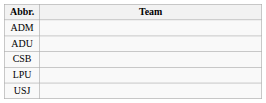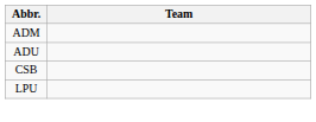- row: USJ
